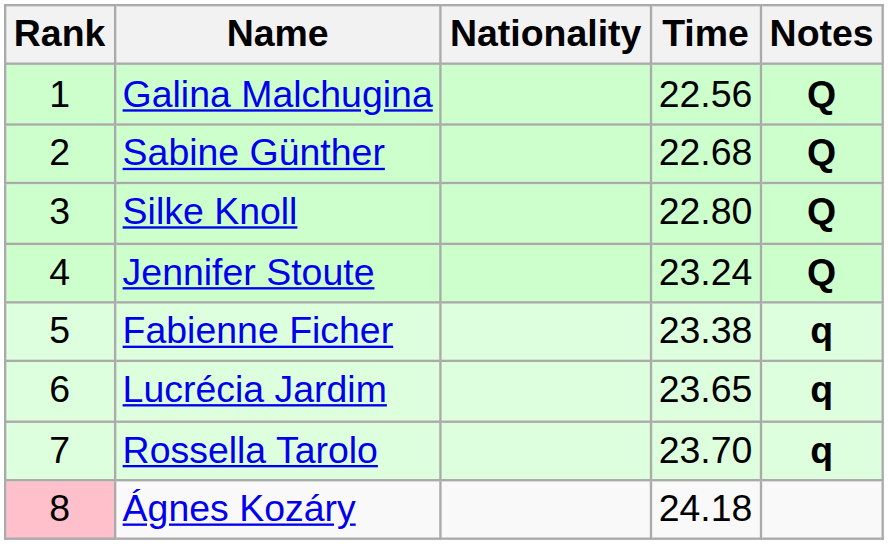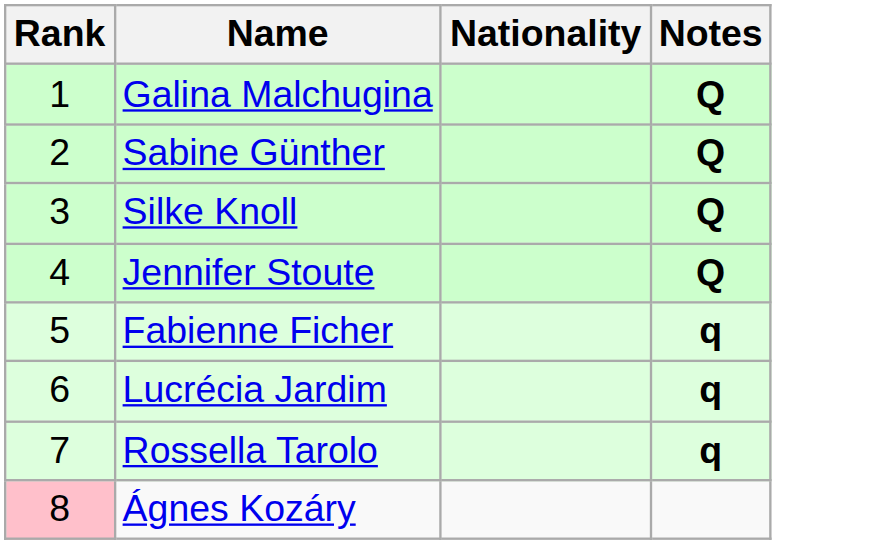- column: Time | 22.56 | 22.68 | 22.80 | 23.24 | 23.38 | 23.65 | 23.70 | 24.18
